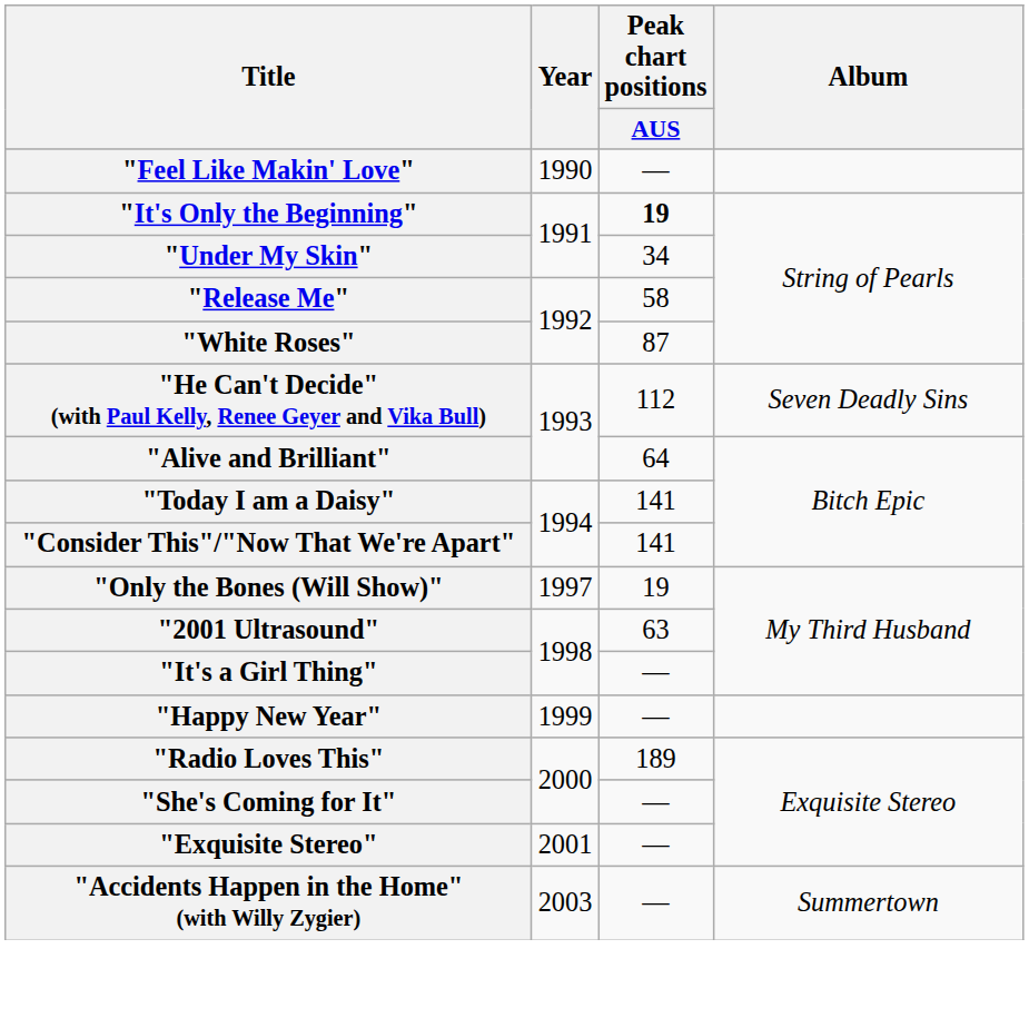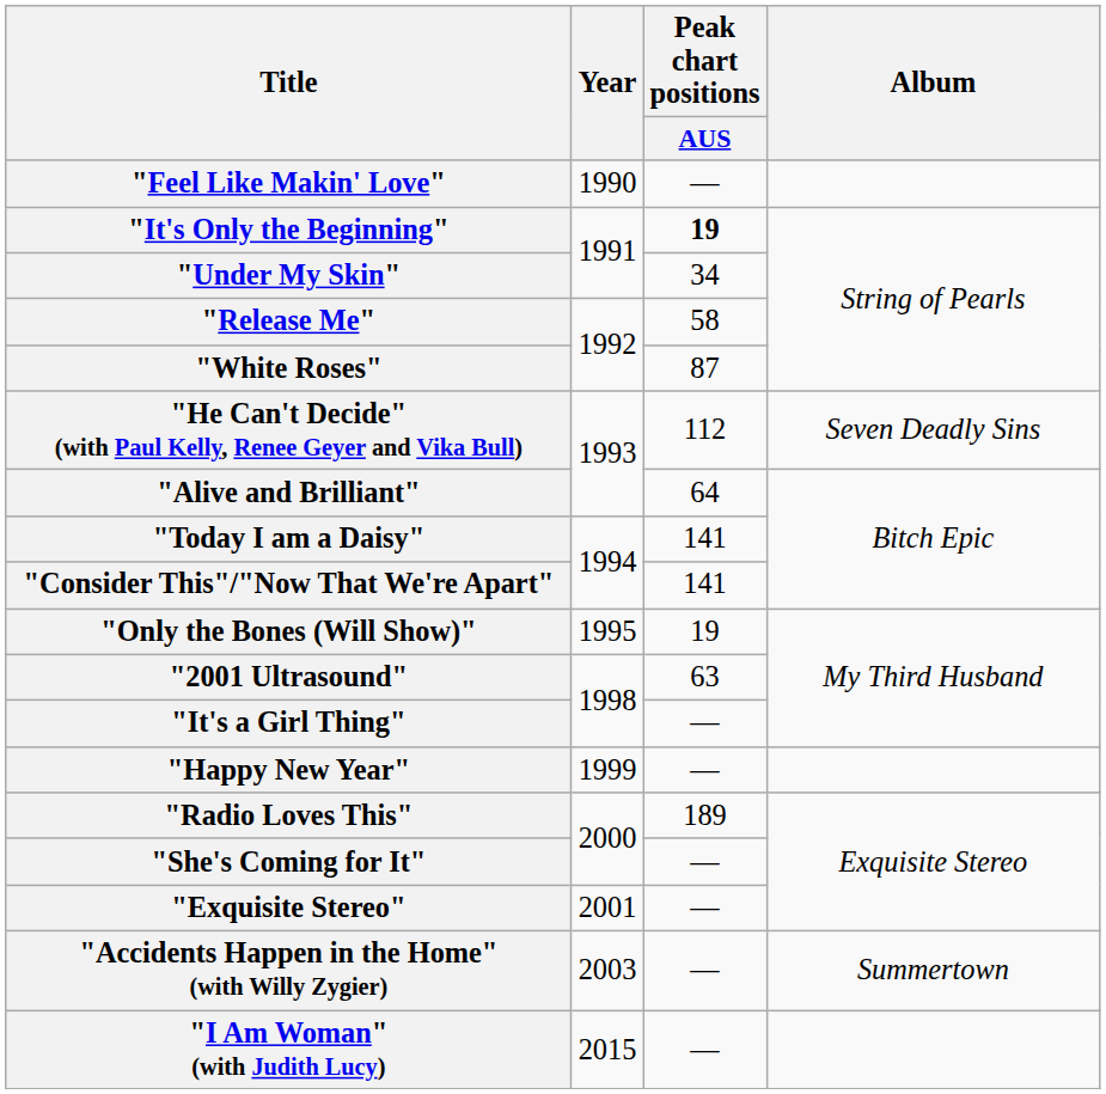"Only the Bones (Will Show)" | Year: 1997 -> 1995
+ row: "I Am Woman" (with Judith Lucy) | 2015 | —
